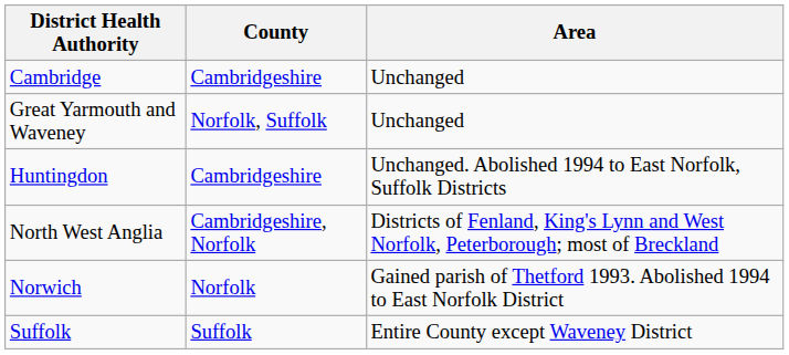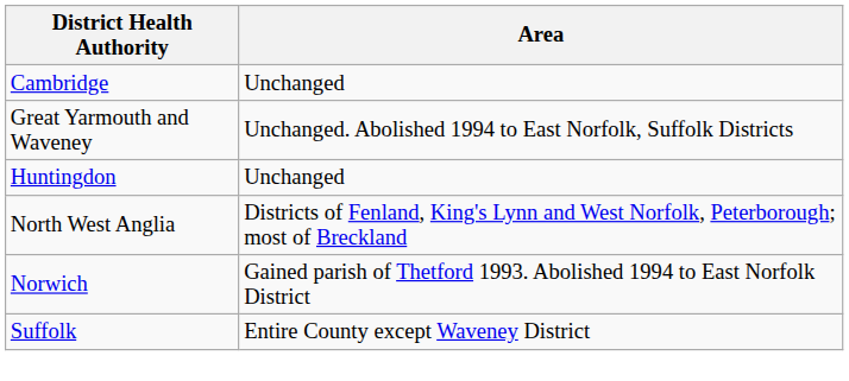- column: County | Cambridgeshire | Norfolk, Suffolk | Cambridgeshire | Cambridgeshire, Norfolk | Norfolk | Suffolk
Great Yarmouth and Waveney | Area: Unchanged -> Unchanged. Abolished 1994 to East Norfolk, Suffolk Districts
Huntingdon | Area: Unchanged. Abolished 1994 to East Norfolk, Suffolk Districts -> Unchanged
